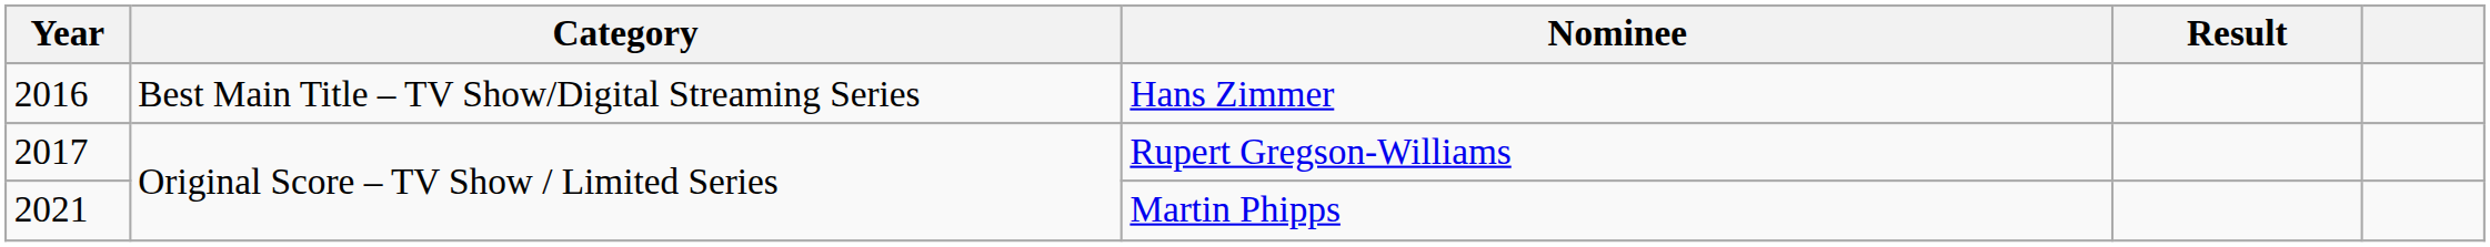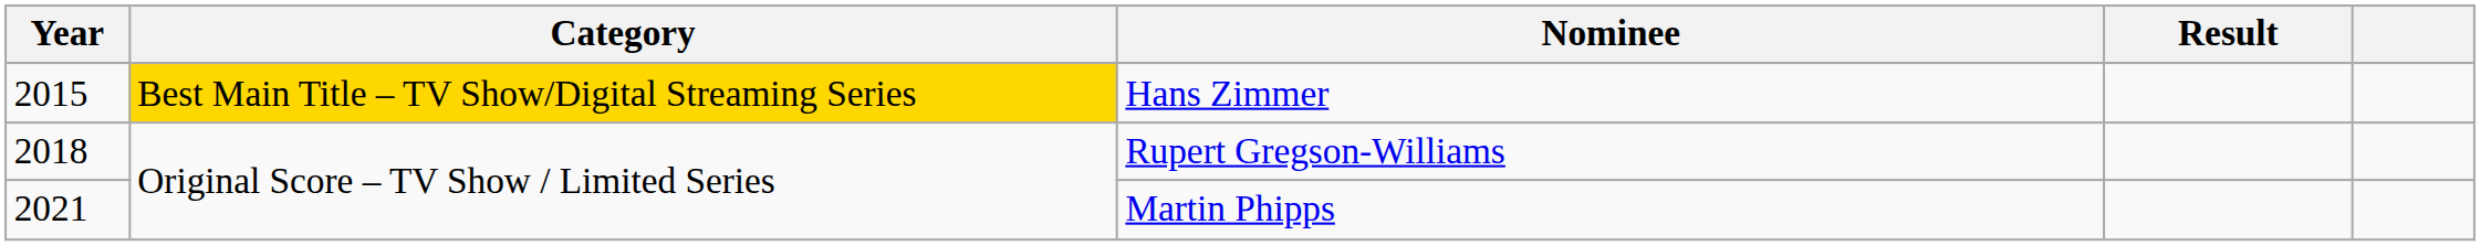Hans Zimmer | Year: 2016 -> 2015
Hans Zimmer | Category: no background -> gold background
Rupert Gregson-Williams | Year: 2017 -> 2018
